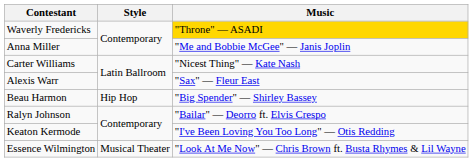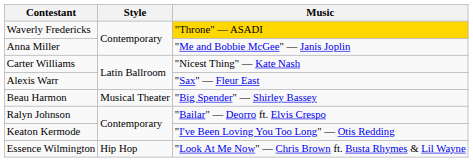Beau Harmon | Style: Hip Hop -> Musical Theater
Essence Wilmington | Style: Musical Theater -> Hip Hop
